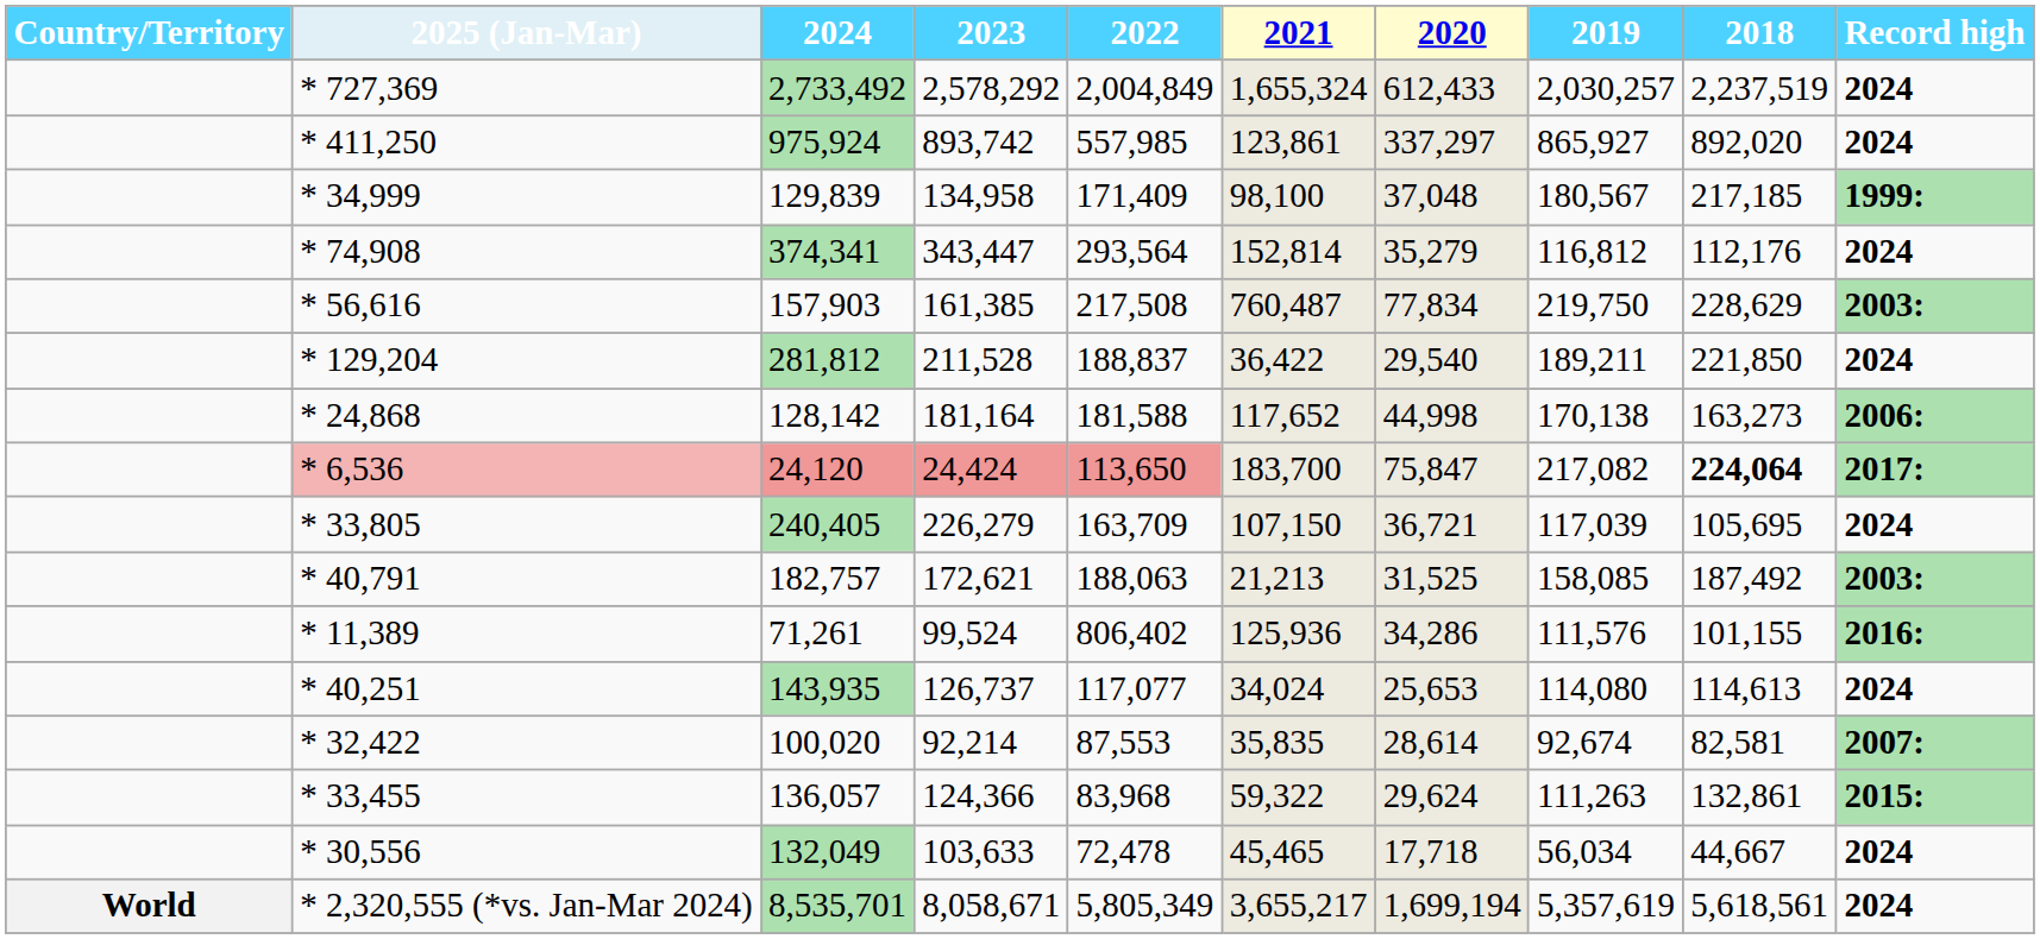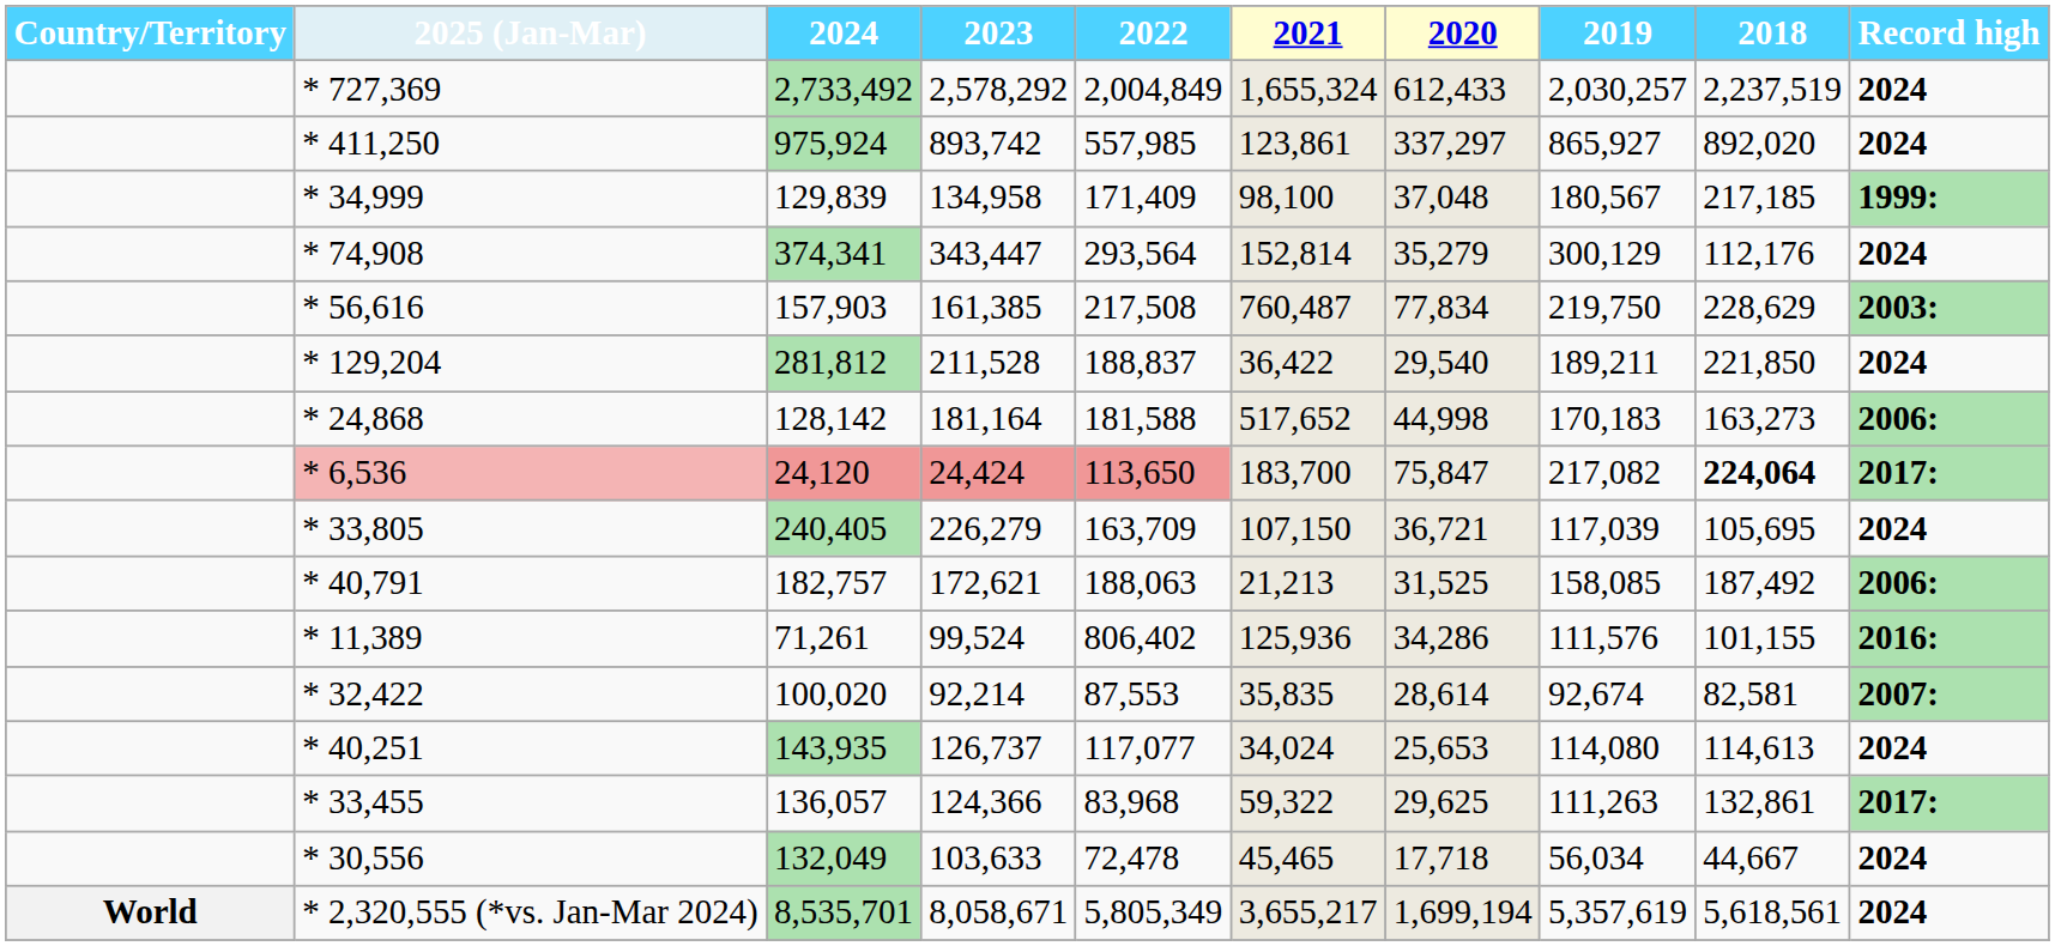* 74,908 | 2019: 116,812 -> 300,129
* 24,868 | 2021: 117,652 -> 517,652
* 24,868 | 2019: 170,138 -> 170,183
* 40,791 | Record high: 2003: -> 2006:
rows swapped: * 32,422 <-> * 40,251
* 33,455 | 2020: 29,624 -> 29,625
* 33,455 | Record high: 2015: -> 2017:
